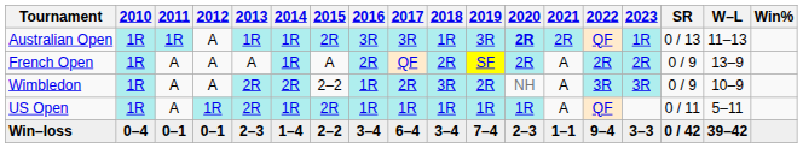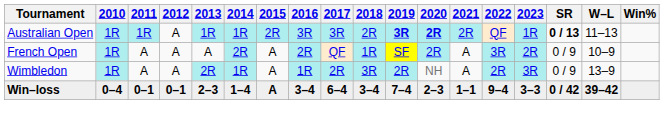Australian Open | 2018: 1R -> 2R
Australian Open | 2019: normal -> bold
Australian Open | SR: normal -> bold
French Open | 2014: 1R -> 2R
French Open | 2018: 2R -> 1R
French Open | 2022: 2R -> 3R
French Open | W–L: 13–9 -> 10–9
Wimbledon | 2014: 2R -> 1R
Wimbledon | 2015: 2–2 -> A
Wimbledon | 2022: 3R -> 2R
Wimbledon | W–L: 10–9 -> 13–9
- row: US Open | 1R | A | 1R | 2R | 1R | 2R | 1R | 1R | 1R | 1R | 1R | A | QF | 0 / 11 | 5–11
Win–loss | 2015: 2–2 -> A
